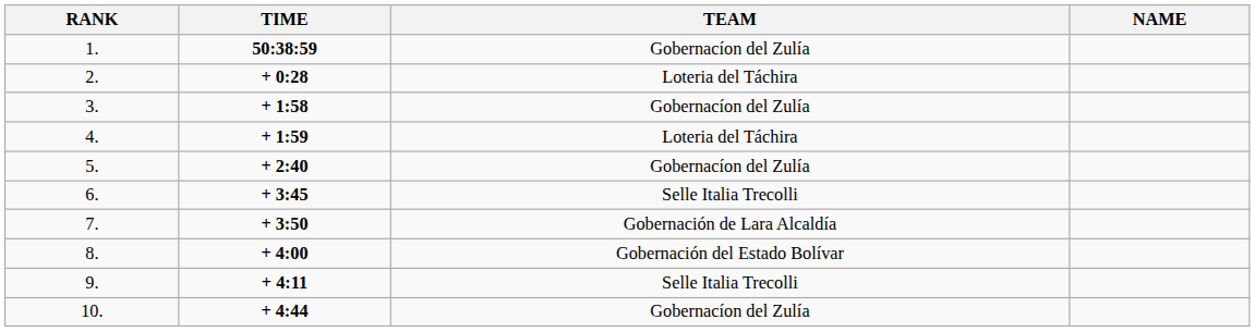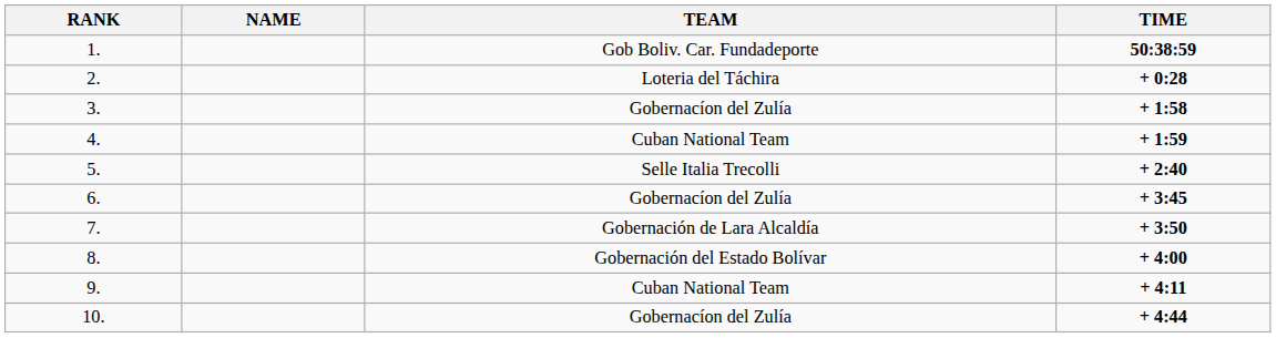columns swapped: NAME <-> TIME
1. | TEAM: Gobernacíon del Zulía -> Gob Boliv. Car. Fundadeporte
4. | TEAM: Loteria del Táchira -> Cuban National Team
5. | TEAM: Gobernacíon del Zulía -> Selle Italia Trecolli
6. | TEAM: Selle Italia Trecolli -> Gobernacíon del Zulía
9. | TEAM: Selle Italia Trecolli -> Cuban National Team
